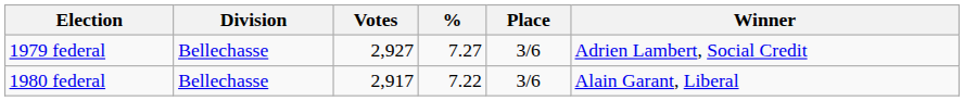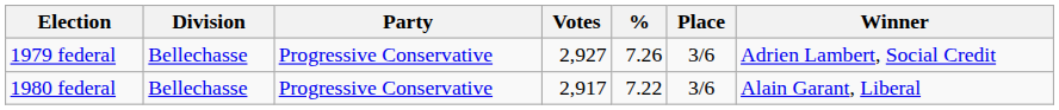+ column: Party | Progressive Conservative | Progressive Conservative
1979 federal | %: 7.27 -> 7.26
